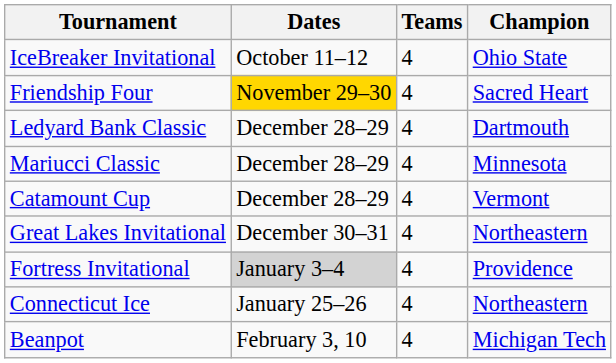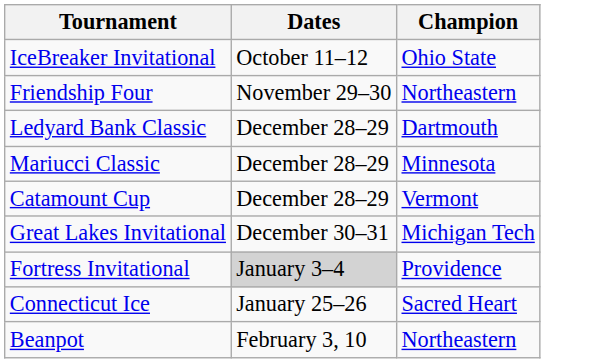- column: Teams | 4 | 4 | 4 | 4 | 4 | 4 | 4 | 4 | 4
Friendship Four | Dates: gold background -> no background
Friendship Four | Champion: Sacred Heart -> Northeastern
Great Lakes Invitational | Champion: Northeastern -> Michigan Tech
Connecticut Ice | Champion: Northeastern -> Sacred Heart
Beanpot | Champion: Michigan Tech -> Northeastern
